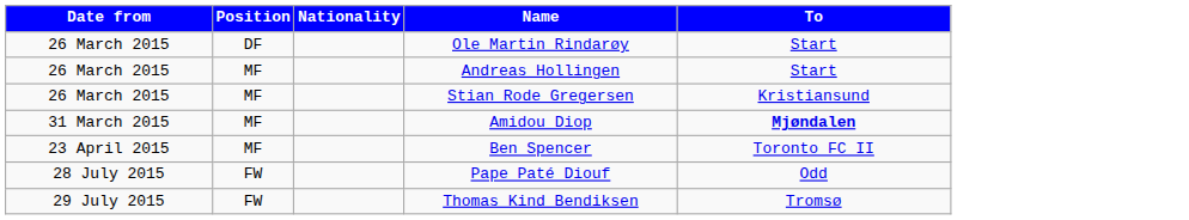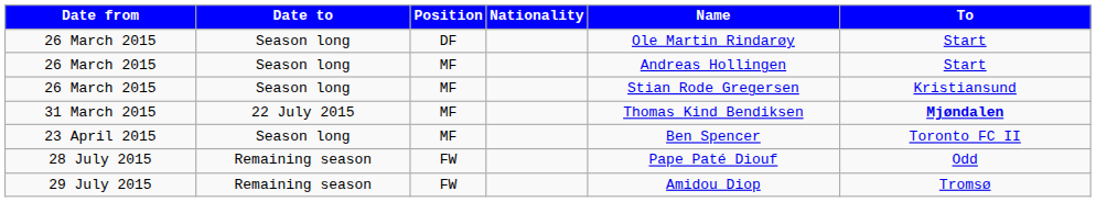+ column: Date to | Season long | Season long | Season long | 22 July 2015 | Season long | Remaining season | Remaining season
31 March 2015 | Name: Amidou Diop -> Thomas Kind Bendiksen
29 July 2015 | Name: Thomas Kind Bendiksen -> Amidou Diop
